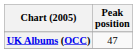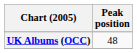UK Albums (OCC) | Peak position: 47 -> 48
